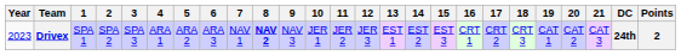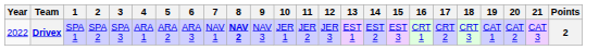- column: DC | 24th
Drivex | Year: 2023 -> 2022
